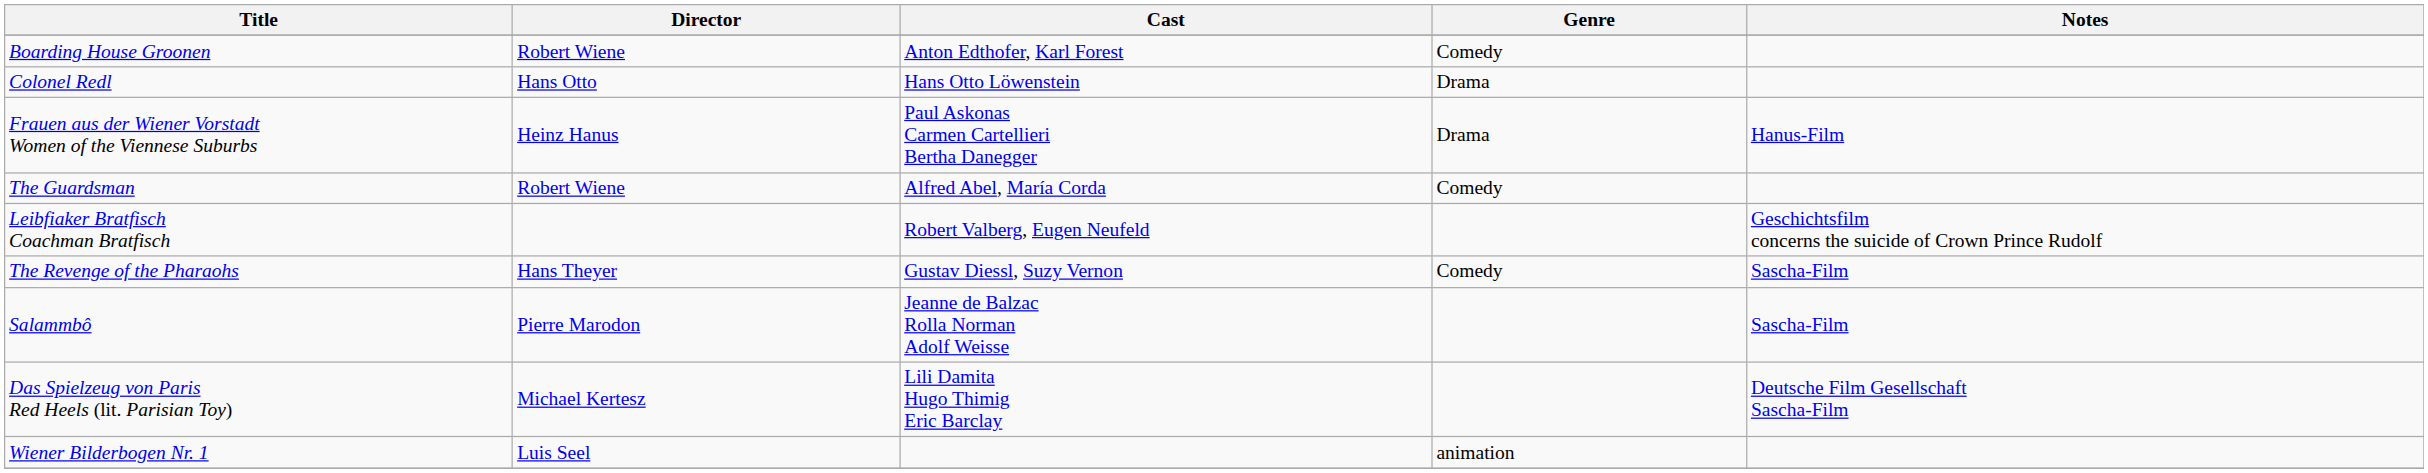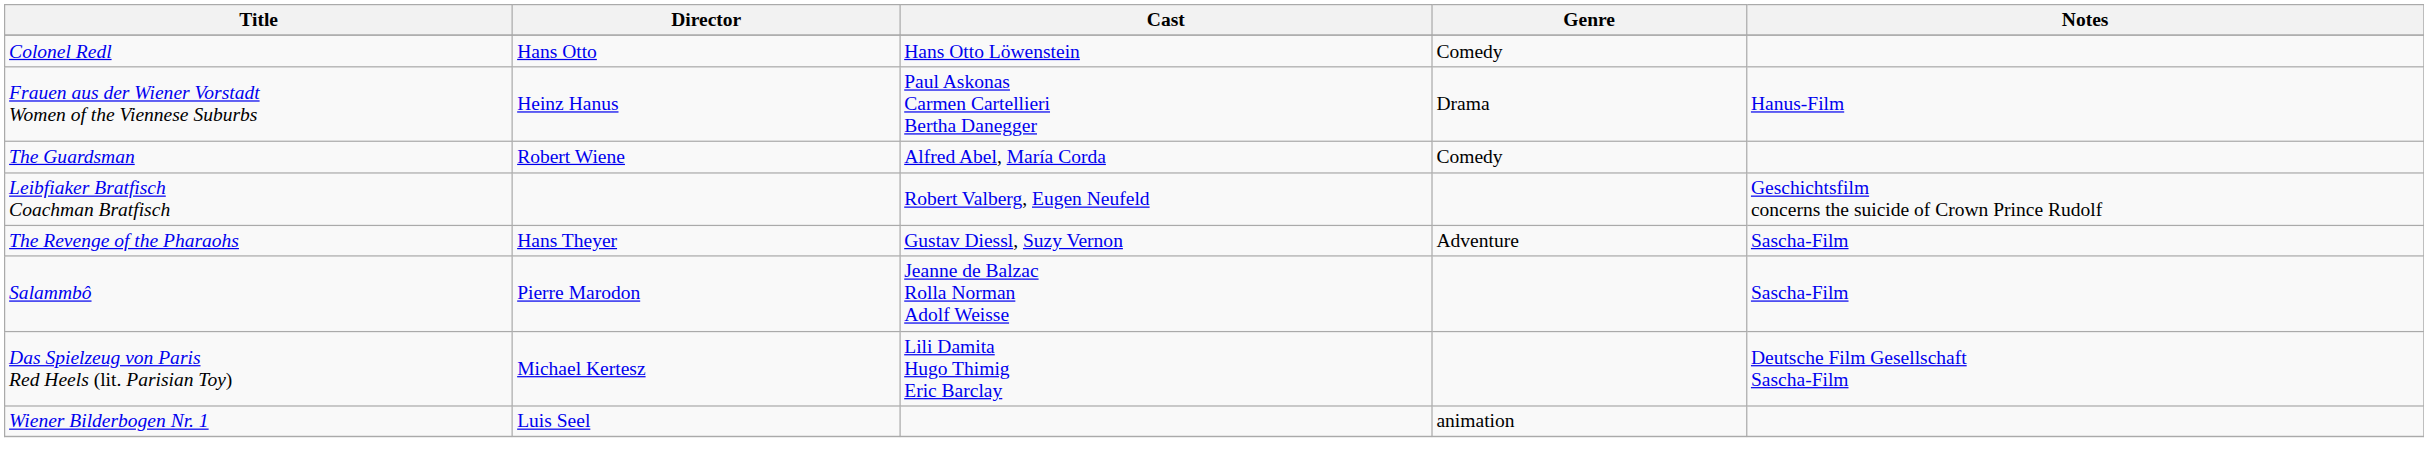- row: Boarding House Groonen | Robert Wiene | Anton Edthofer, Karl Forest | Comedy
Colonel Redl | Genre: Drama -> Comedy
The Revenge of the Pharaohs | Genre: Comedy -> Adventure
